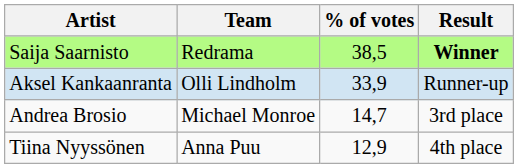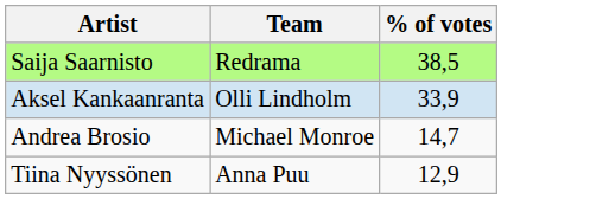- column: Result | Winner | Runner-up | 3rd place | 4th place
